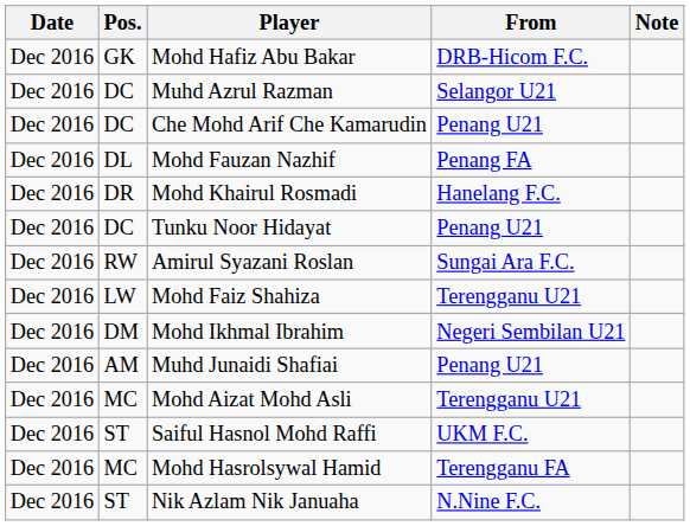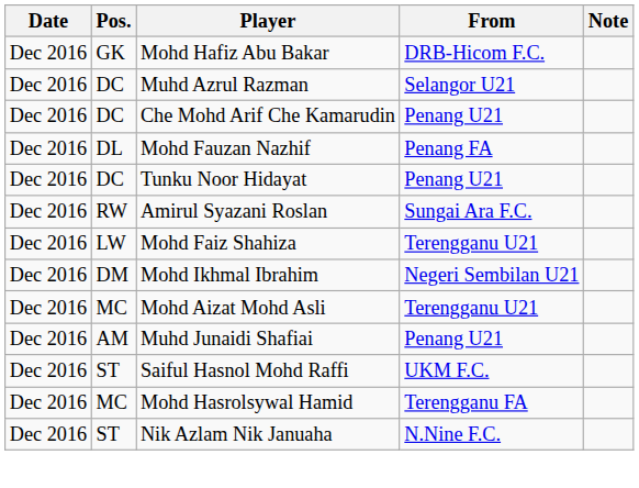- row: Dec 2016 | DR | Mohd Khairul Rosmadi | Hanelang F.C.
rows swapped: Muhd Junaidi Shafiai <-> Mohd Aizat Mohd Asli
